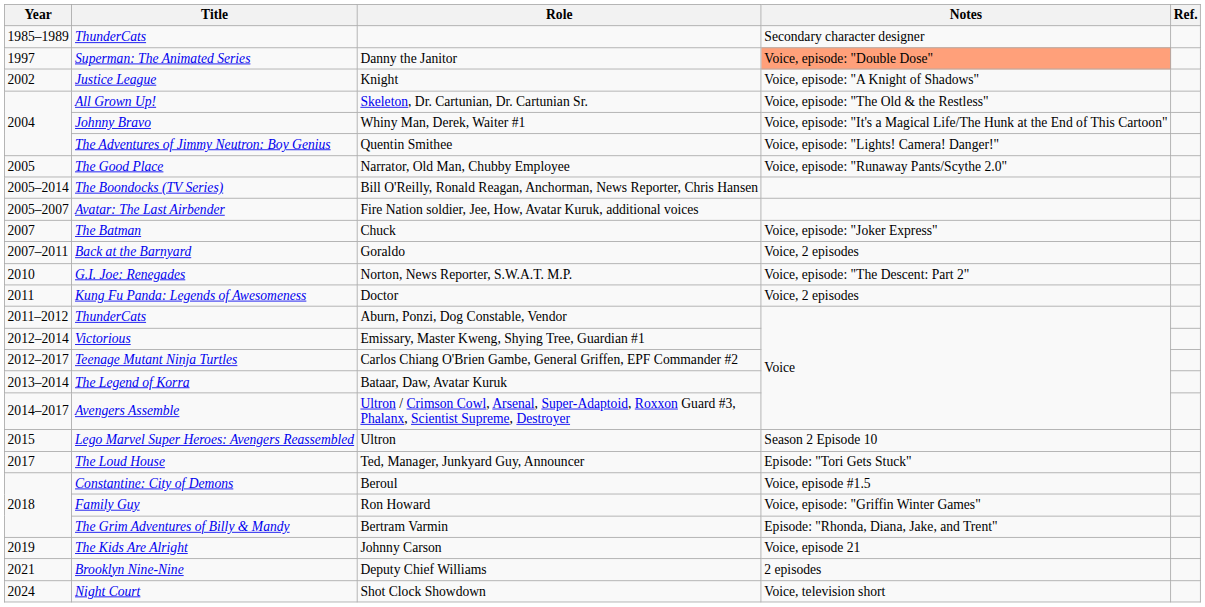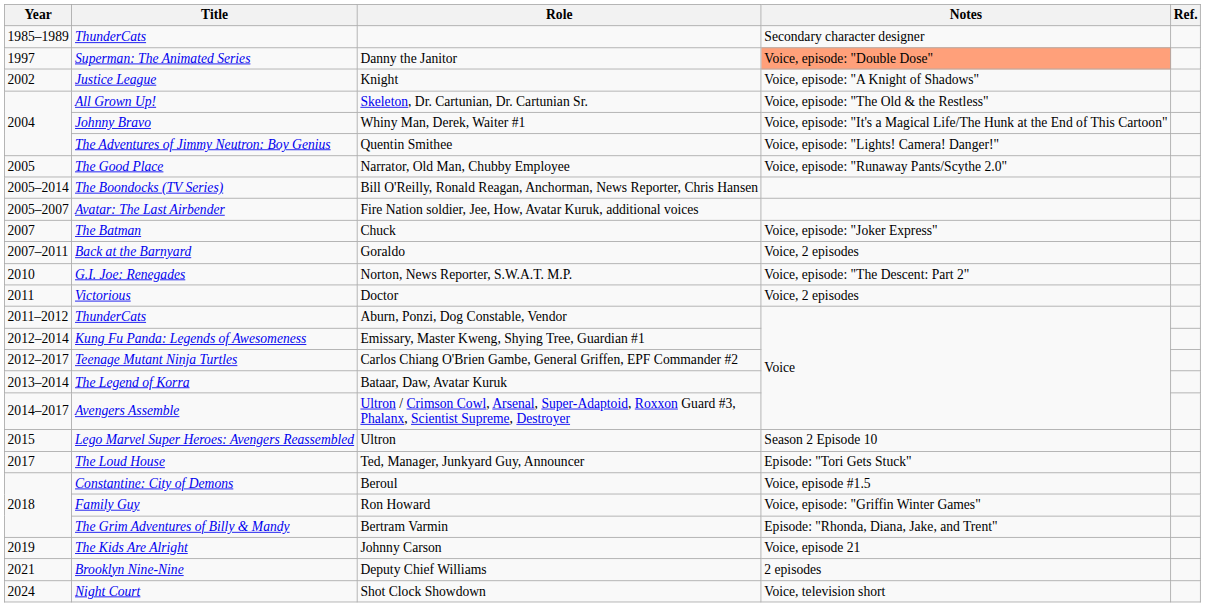Doctor | Title: Kung Fu Panda: Legends of Awesomeness -> Victorious
Emissary, Master Kweng, Shying Tree, Guardian #1 | Title: Victorious -> Kung Fu Panda: Legends of Awesomeness
